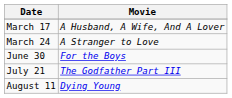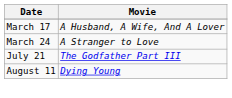- row: June 30 | For the Boys
